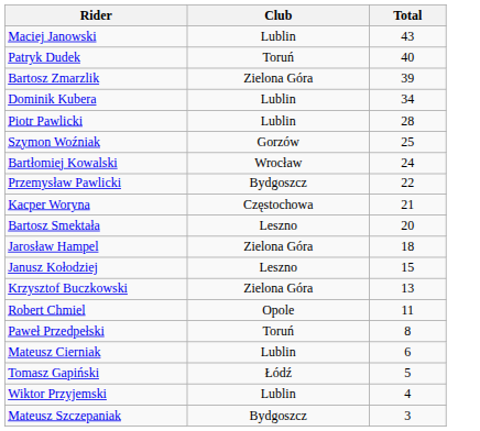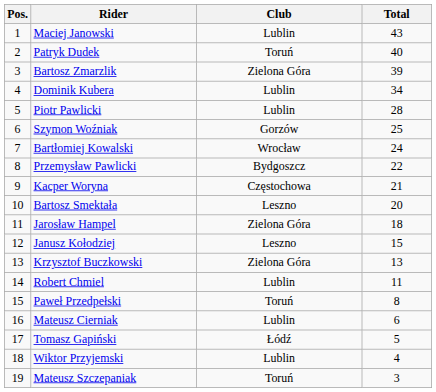+ column: Pos. | 1 | 2 | 3 | 4 | 5 | 6 | 7 | 8 | 9 | 10 | 11 | 12 | 13 | 14 | 15 | 16 | 17 | 18 | 19
Robert Chmiel | Club: Opole -> Lublin
Mateusz Szczepaniak | Club: Bydgoszcz -> Toruń
